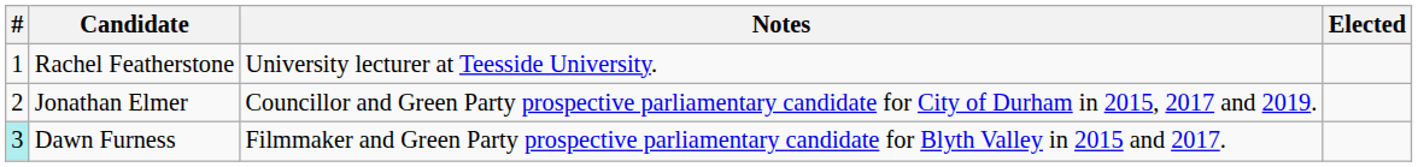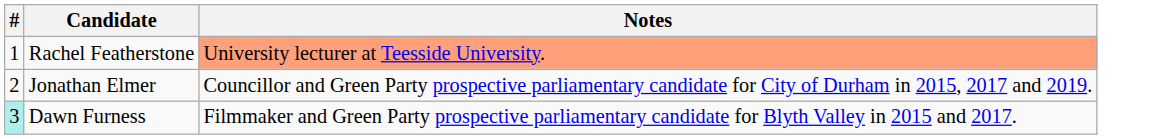- column: Elected
Rachel Featherstone | Notes: no background -> lightsalmon background
